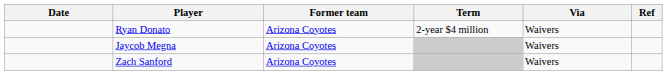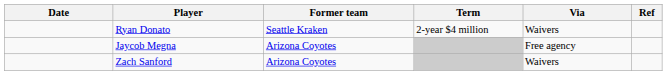Ryan Donato | Former team: Arizona Coyotes -> Seattle Kraken
Jaycob Megna | Via: Waivers -> Free agency
